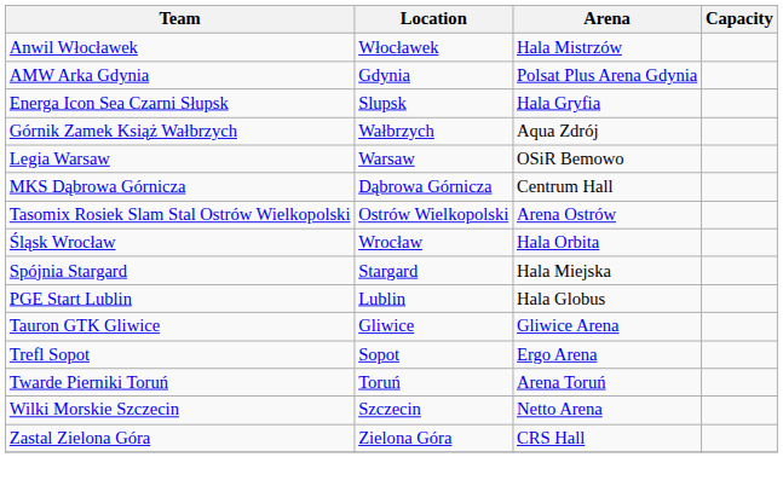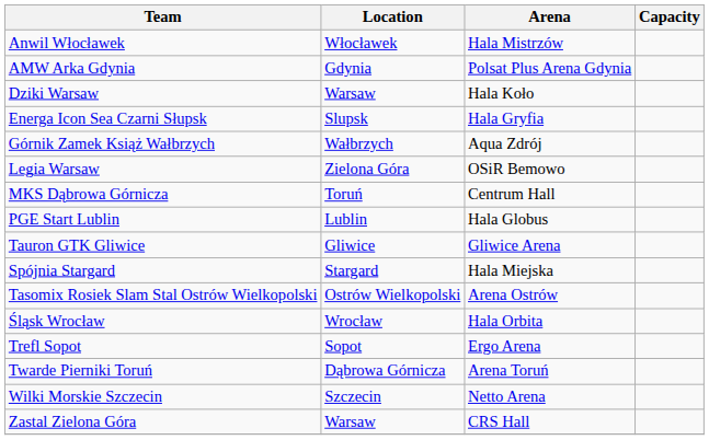+ row: Dziki Warsaw | Warsaw | Hala Koło
Legia Warsaw | Location: Warsaw -> Zielona Góra
MKS Dąbrowa Górnicza | Location: Dąbrowa Górnicza -> Toruń
rows swapped: PGE Start Lublin <-> Tasomix Rosiek Slam Stal Ostrów Wielkopolski
rows swapped: Śląsk Wrocław <-> Tauron GTK Gliwice
Twarde Pierniki Toruń | Location: Toruń -> Dąbrowa Górnicza
Zastal Zielona Góra | Location: Zielona Góra -> Warsaw
